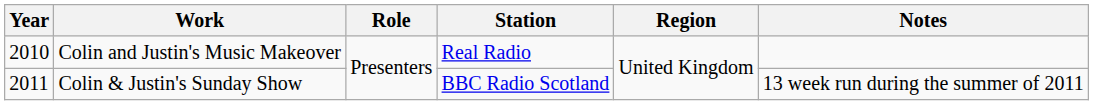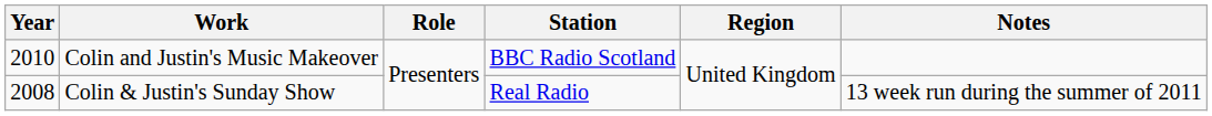Colin and Justin's Music Makeover | Station: Real Radio -> BBC Radio Scotland
Colin & Justin's Sunday Show | Year: 2011 -> 2008
Colin & Justin's Sunday Show | Station: BBC Radio Scotland -> Real Radio
